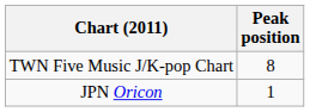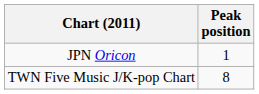rows swapped: JPN Oricon <-> TWN Five Music J/K-pop Chart
